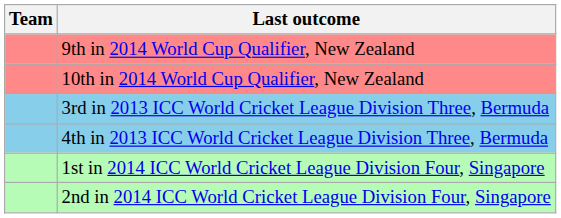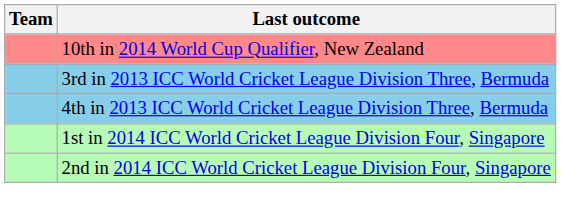- row: 9th in 2014 World Cup Qualifier, New Zealand
